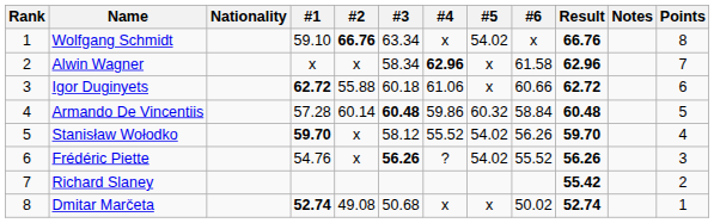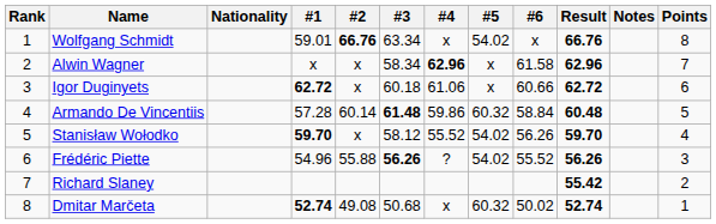Wolfgang Schmidt | #1: 59.10 -> 59.01
Igor Duginyets | #2: 55.88 -> x
Armando De Vincentiis | #3: 60.48 -> 61.48
Frédéric Piette | #1: 54.76 -> 54.96
Frédéric Piette | #2: x -> 55.88
Dmitar Marčeta | #5: x -> 60.32
